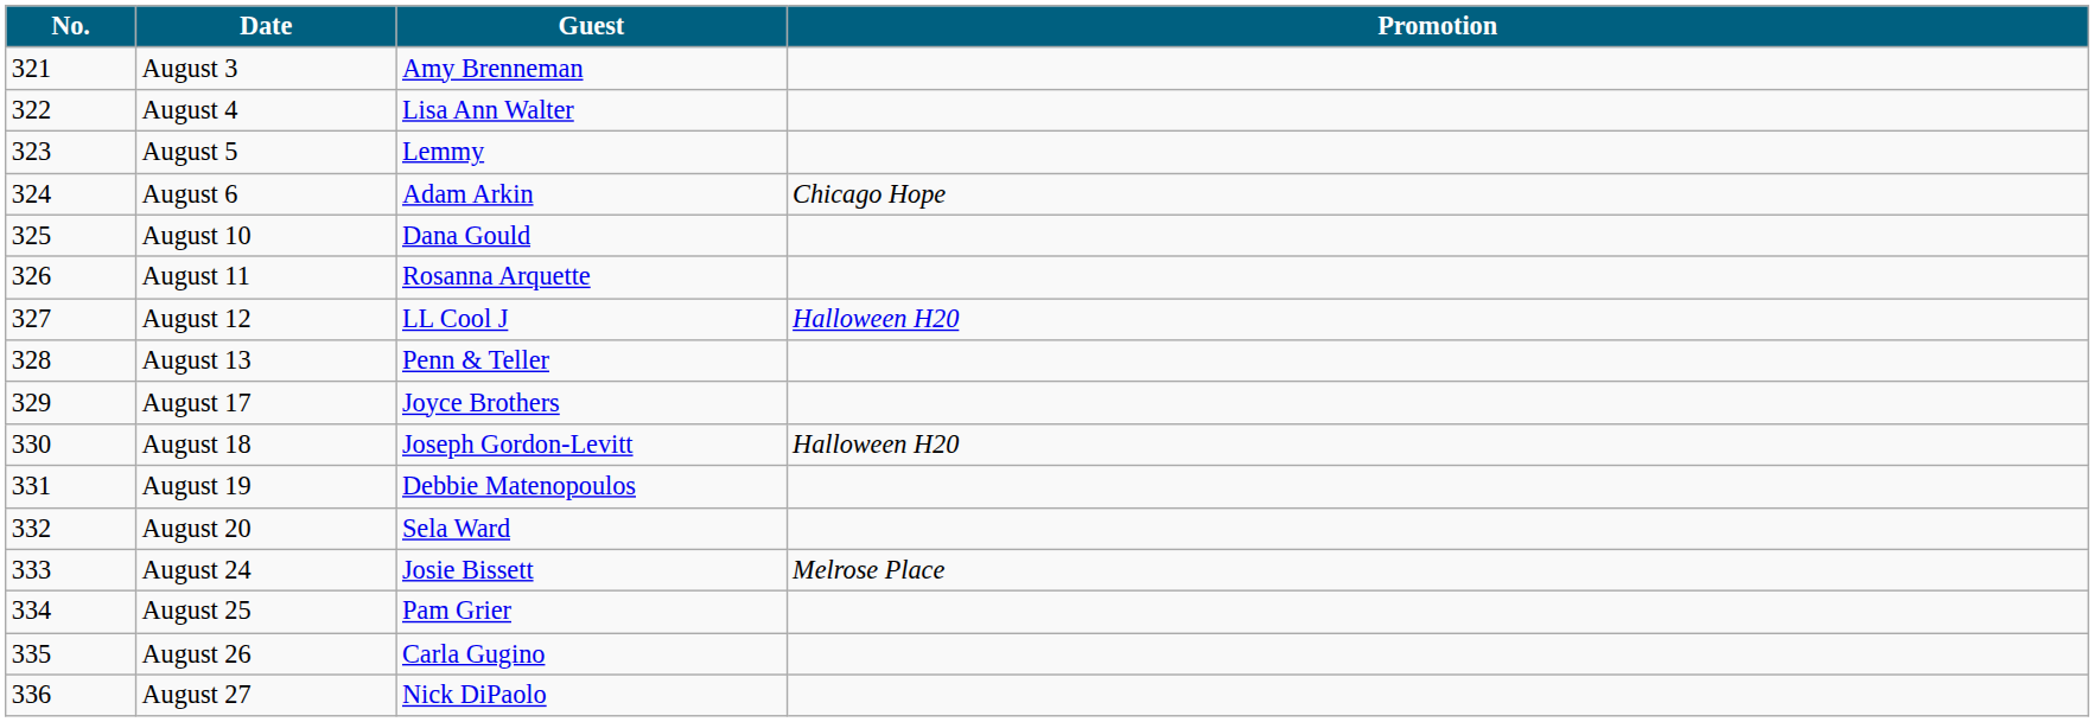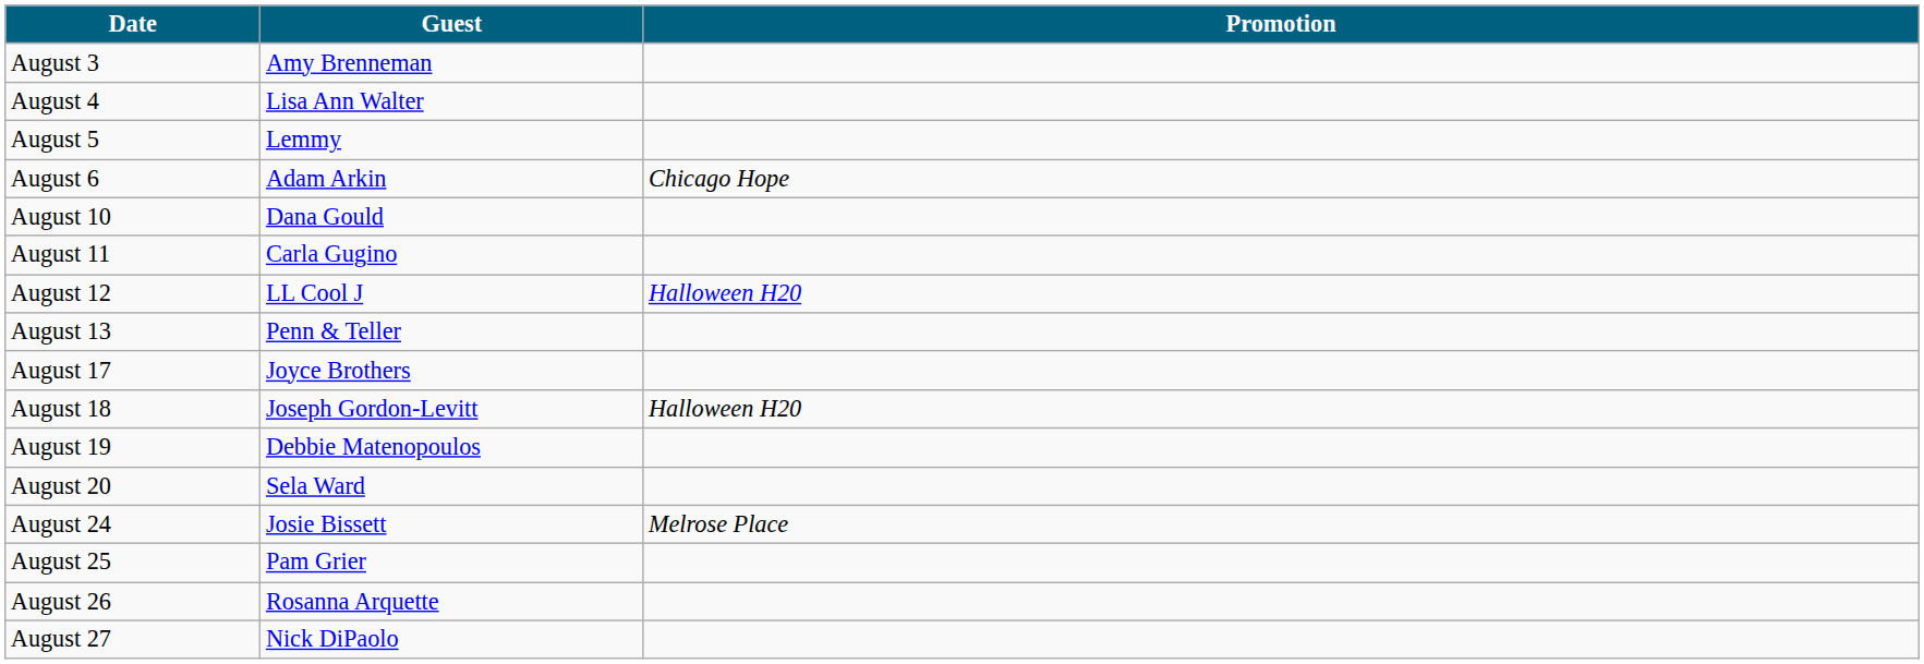- column: No. | 321 | 322 | 323 | 324 | 325 | 326 | 327 | 328 | 329 | 330 | 331 | 332 | 333 | 334 | 335 | 336
August 11 | Guest: Rosanna Arquette -> Carla Gugino
August 26 | Guest: Carla Gugino -> Rosanna Arquette
